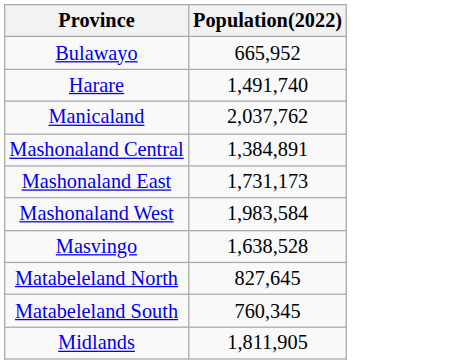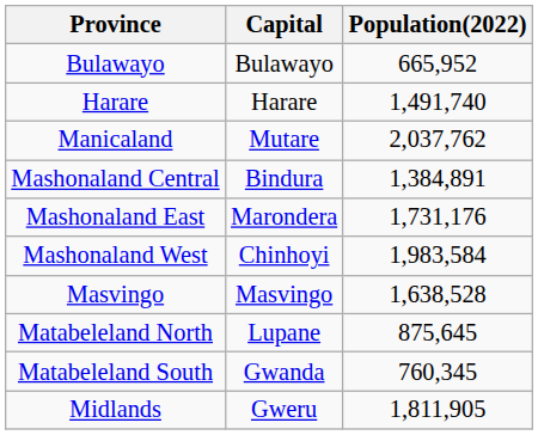+ column: Capital | Bulawayo | Harare | Mutare | Bindura | Marondera | Chinhoyi | Masvingo | Lupane | Gwanda | Gweru
Mashonaland East | Population(2022): 1,731,173 -> 1,731,176
Matabeleland North | Population(2022): 827,645 -> 875,645
